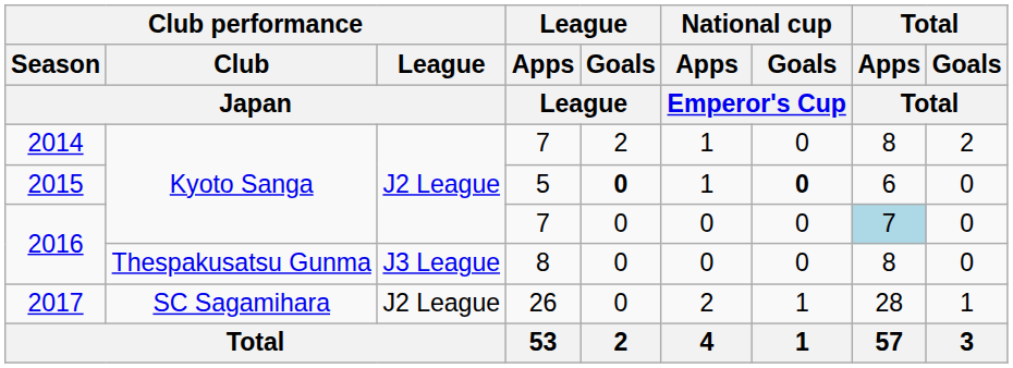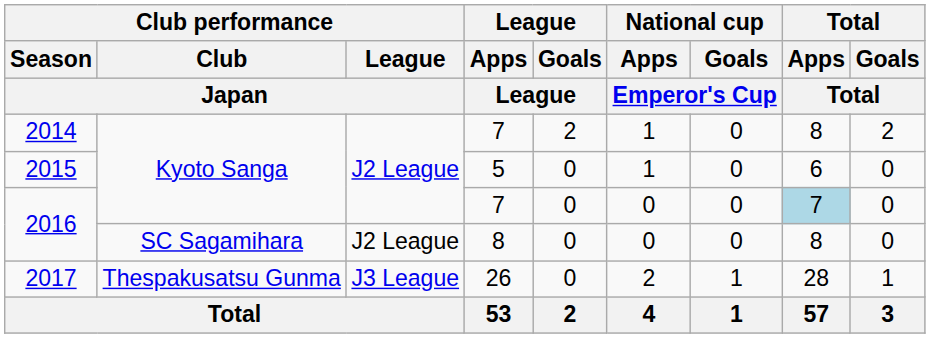2015 | League / Goals / League: bold -> normal
2015 | National cup / Goals / Emperor's Cup: bold -> normal
2016 / 8 | Club performance / Club / Japan: Thespakusatsu Gunma -> SC Sagamihara
2016 / 8 | Club performance / League / Japan: J3 League -> J2 League
2017 | Club performance / Club / Japan: SC Sagamihara -> Thespakusatsu Gunma
2017 | Club performance / League / Japan: J2 League -> J3 League
